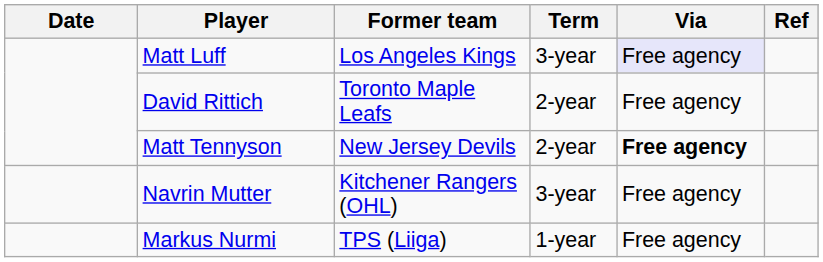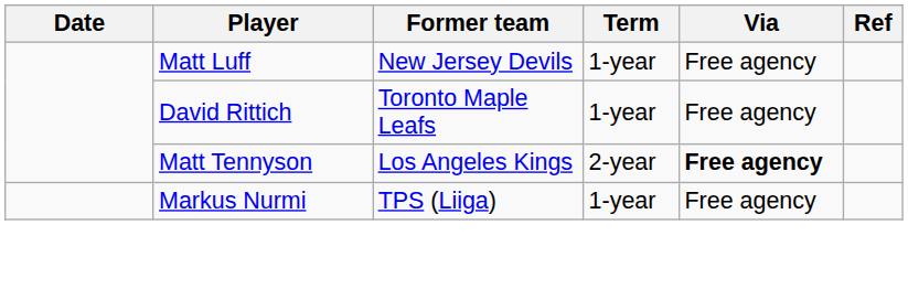Matt Luff | Former team: Los Angeles Kings -> New Jersey Devils
Matt Luff | Term: 3-year -> 1-year
Matt Luff | Via: lavender background -> no background
David Rittich | Term: 2-year -> 1-year
Matt Tennyson | Former team: New Jersey Devils -> Los Angeles Kings
- row: Navrin Mutter | Kitchener Rangers (OHL) | 3-year | Free agency
